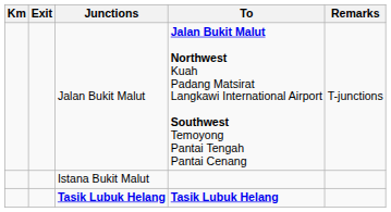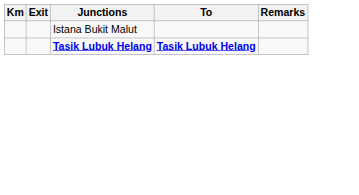- row: Jalan Bukit Malut | Jalan Bukit Malut Northwest Kuah Padang Matsirat Langkawi International Airport Southwest Temoyong Pantai Tengah Pantai Cenang | T-junctions
